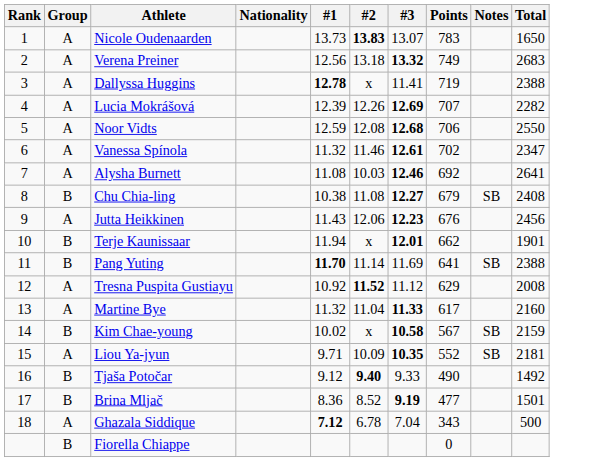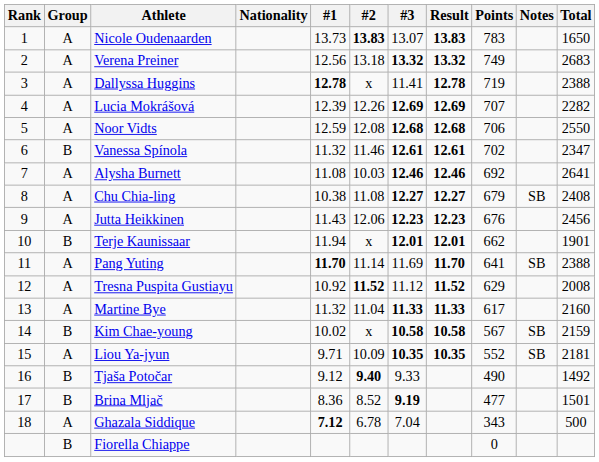+ column: Result | 13.83 | 13.32 | 12.78 | 12.69 | 12.68 | 12.61 | 12.46 | 12.27 | 12.23 | 12.01 | 11.70 | 11.52 | 11.33 | 10.58 | 10.35
Vanessa Spínola | Group: A -> B
Chu Chia-ling | Group: B -> A
Pang Yuting | Group: B -> A
